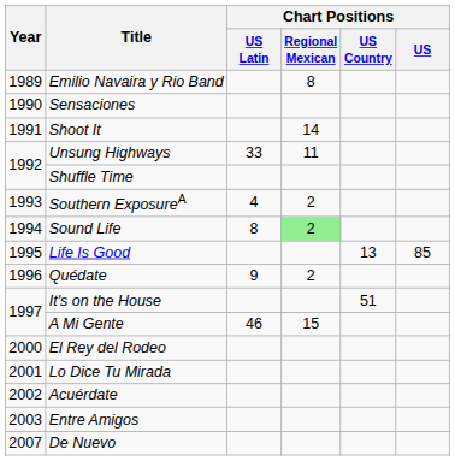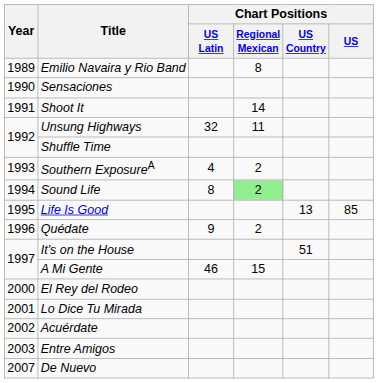Unsung Highways | Chart Positions / US Latin: 33 -> 32
